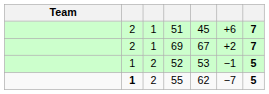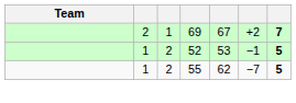- row: 2 | 1 | 51 | 45 | +6 | 7
55 | column 2: bold -> normal
